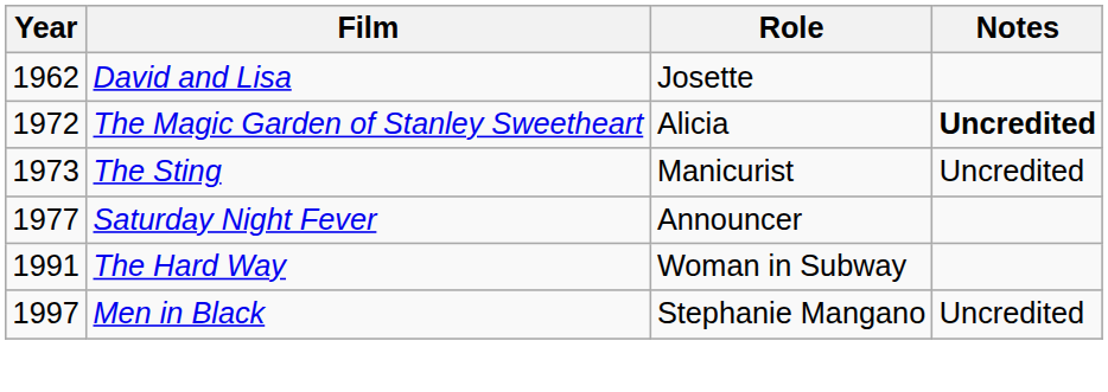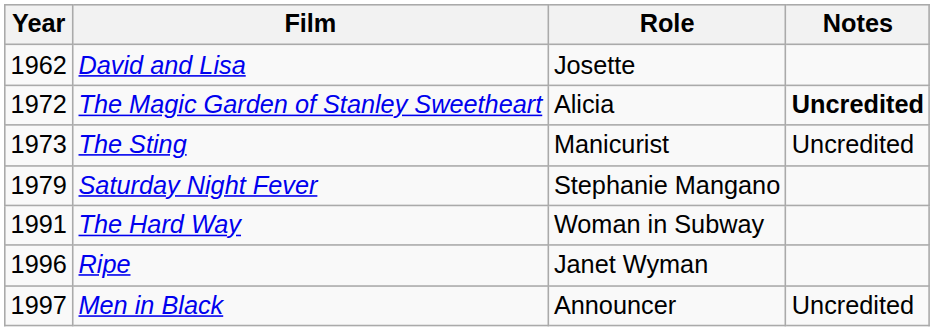Saturday Night Fever | Year: 1977 -> 1979
Saturday Night Fever | Role: Announcer -> Stephanie Mangano
+ row: 1996 | Ripe | Janet Wyman
Men in Black | Role: Stephanie Mangano -> Announcer
